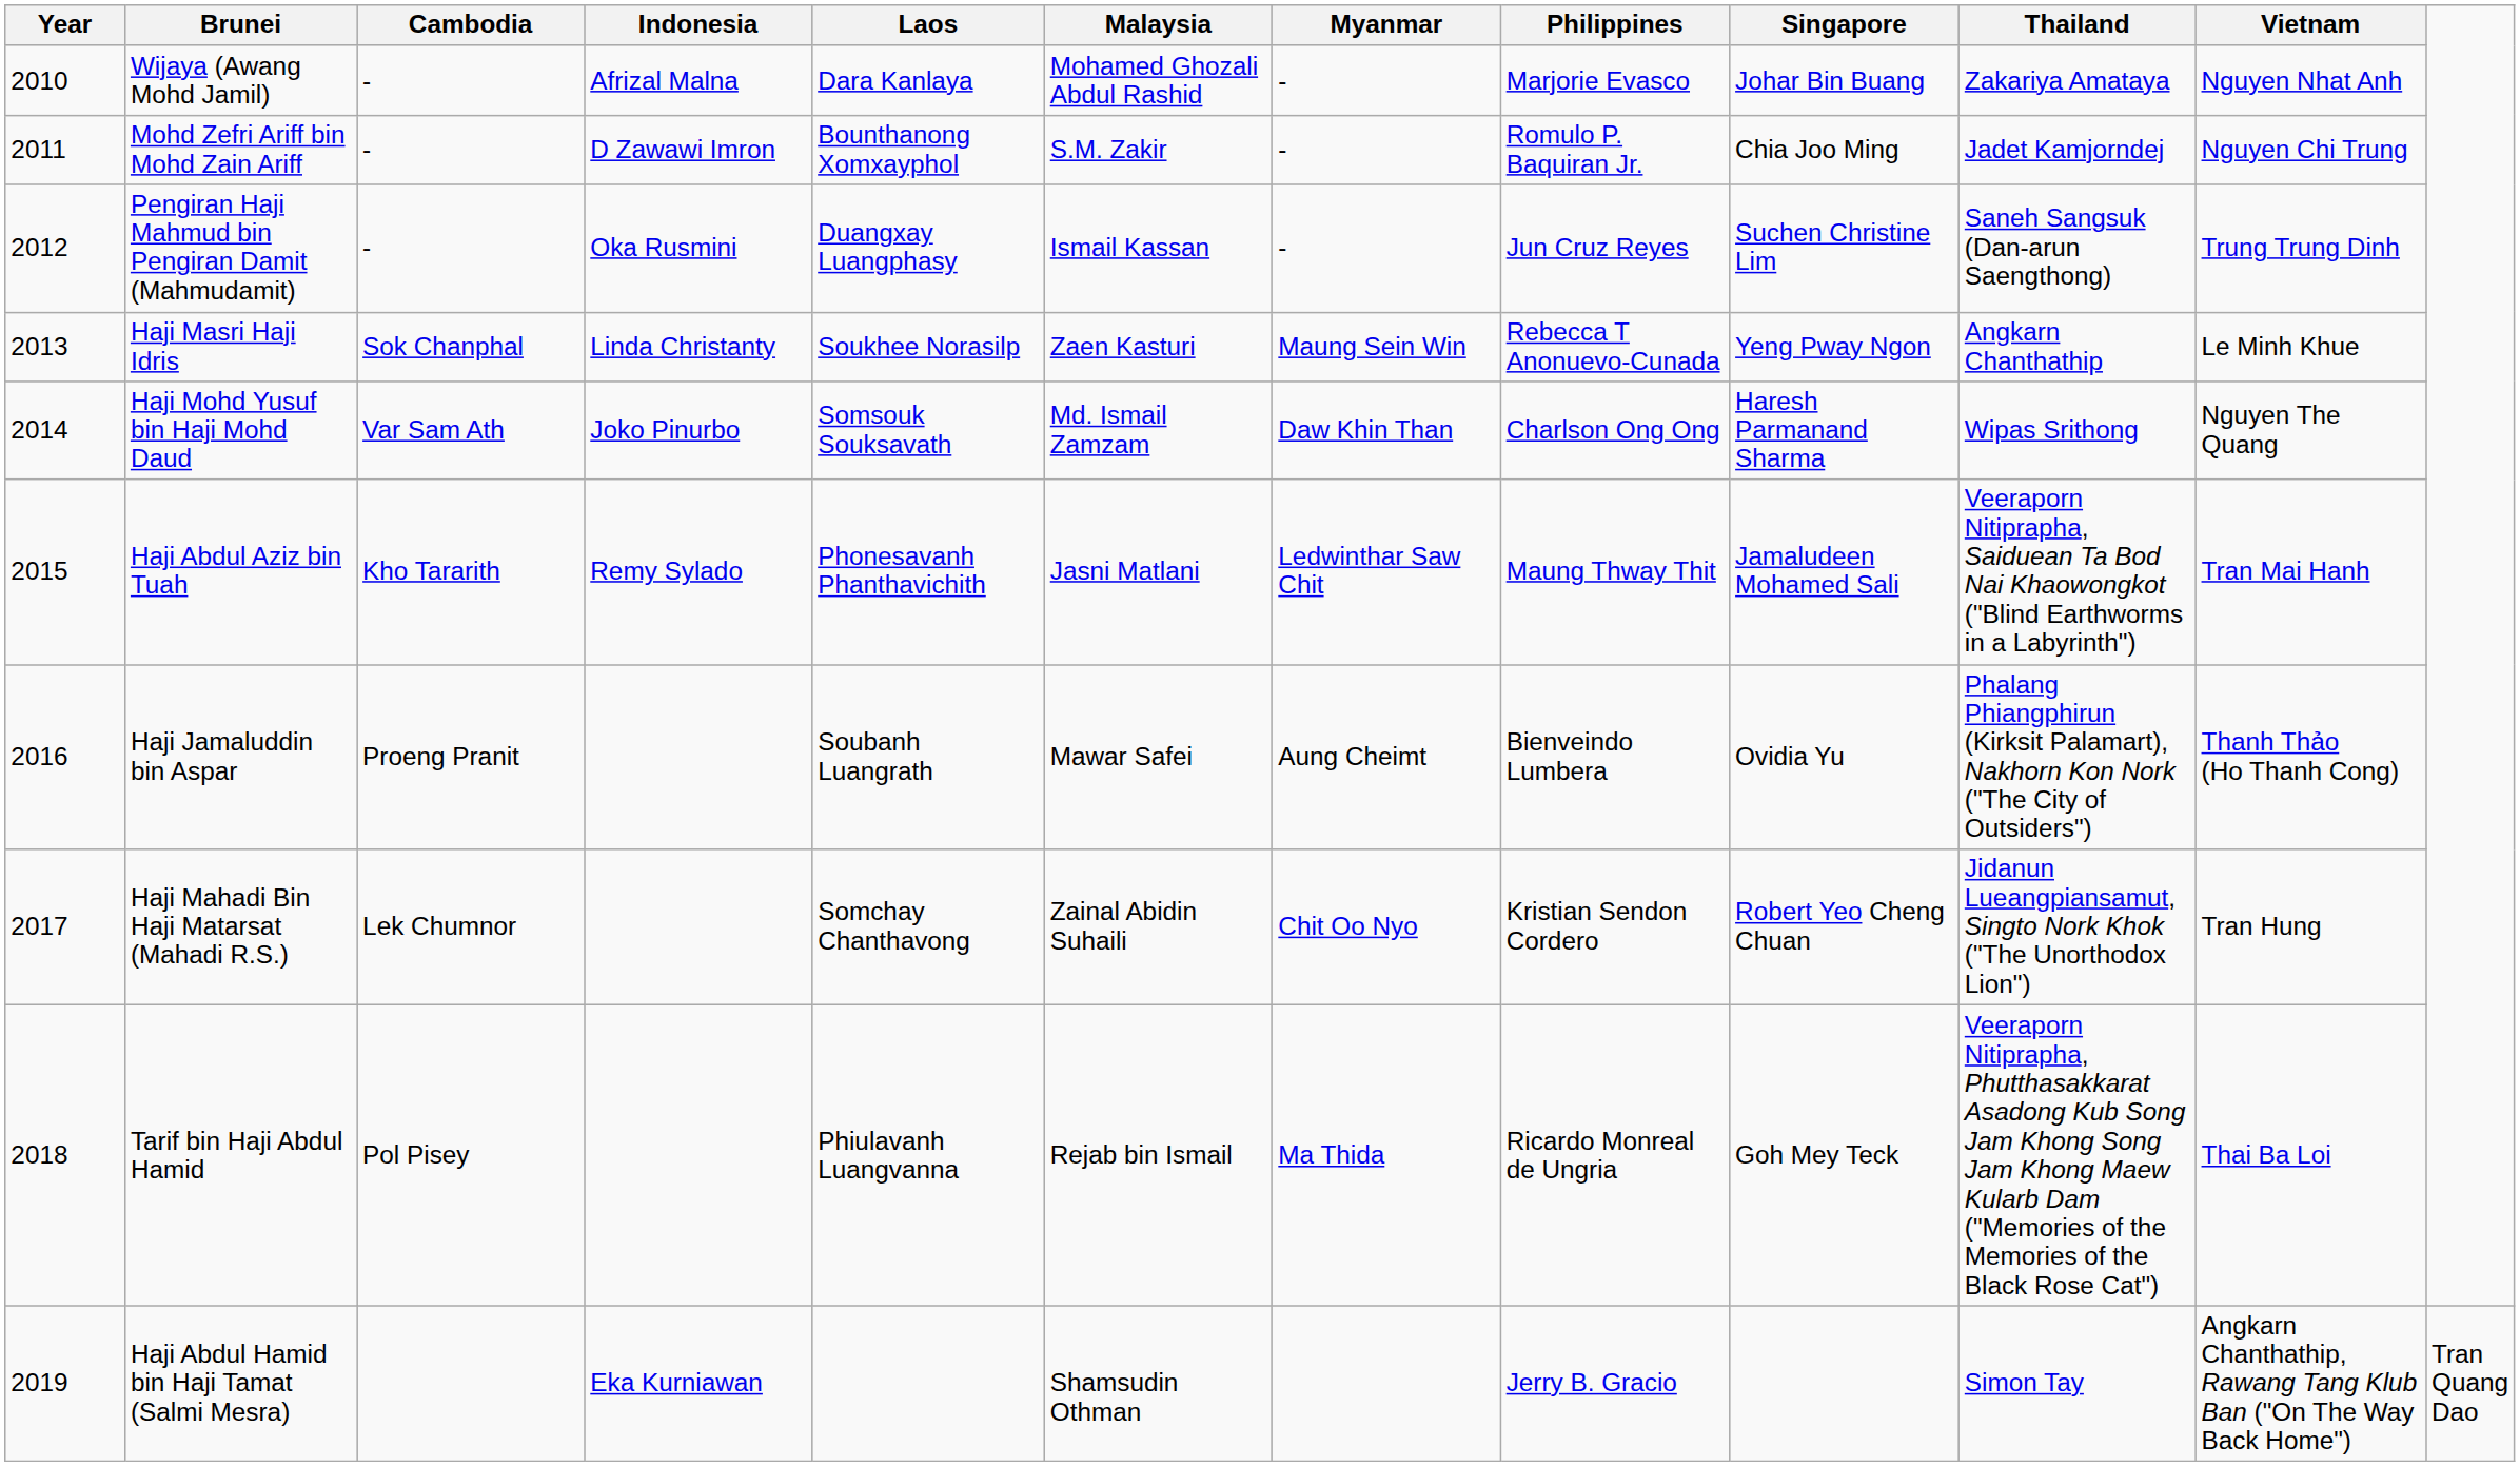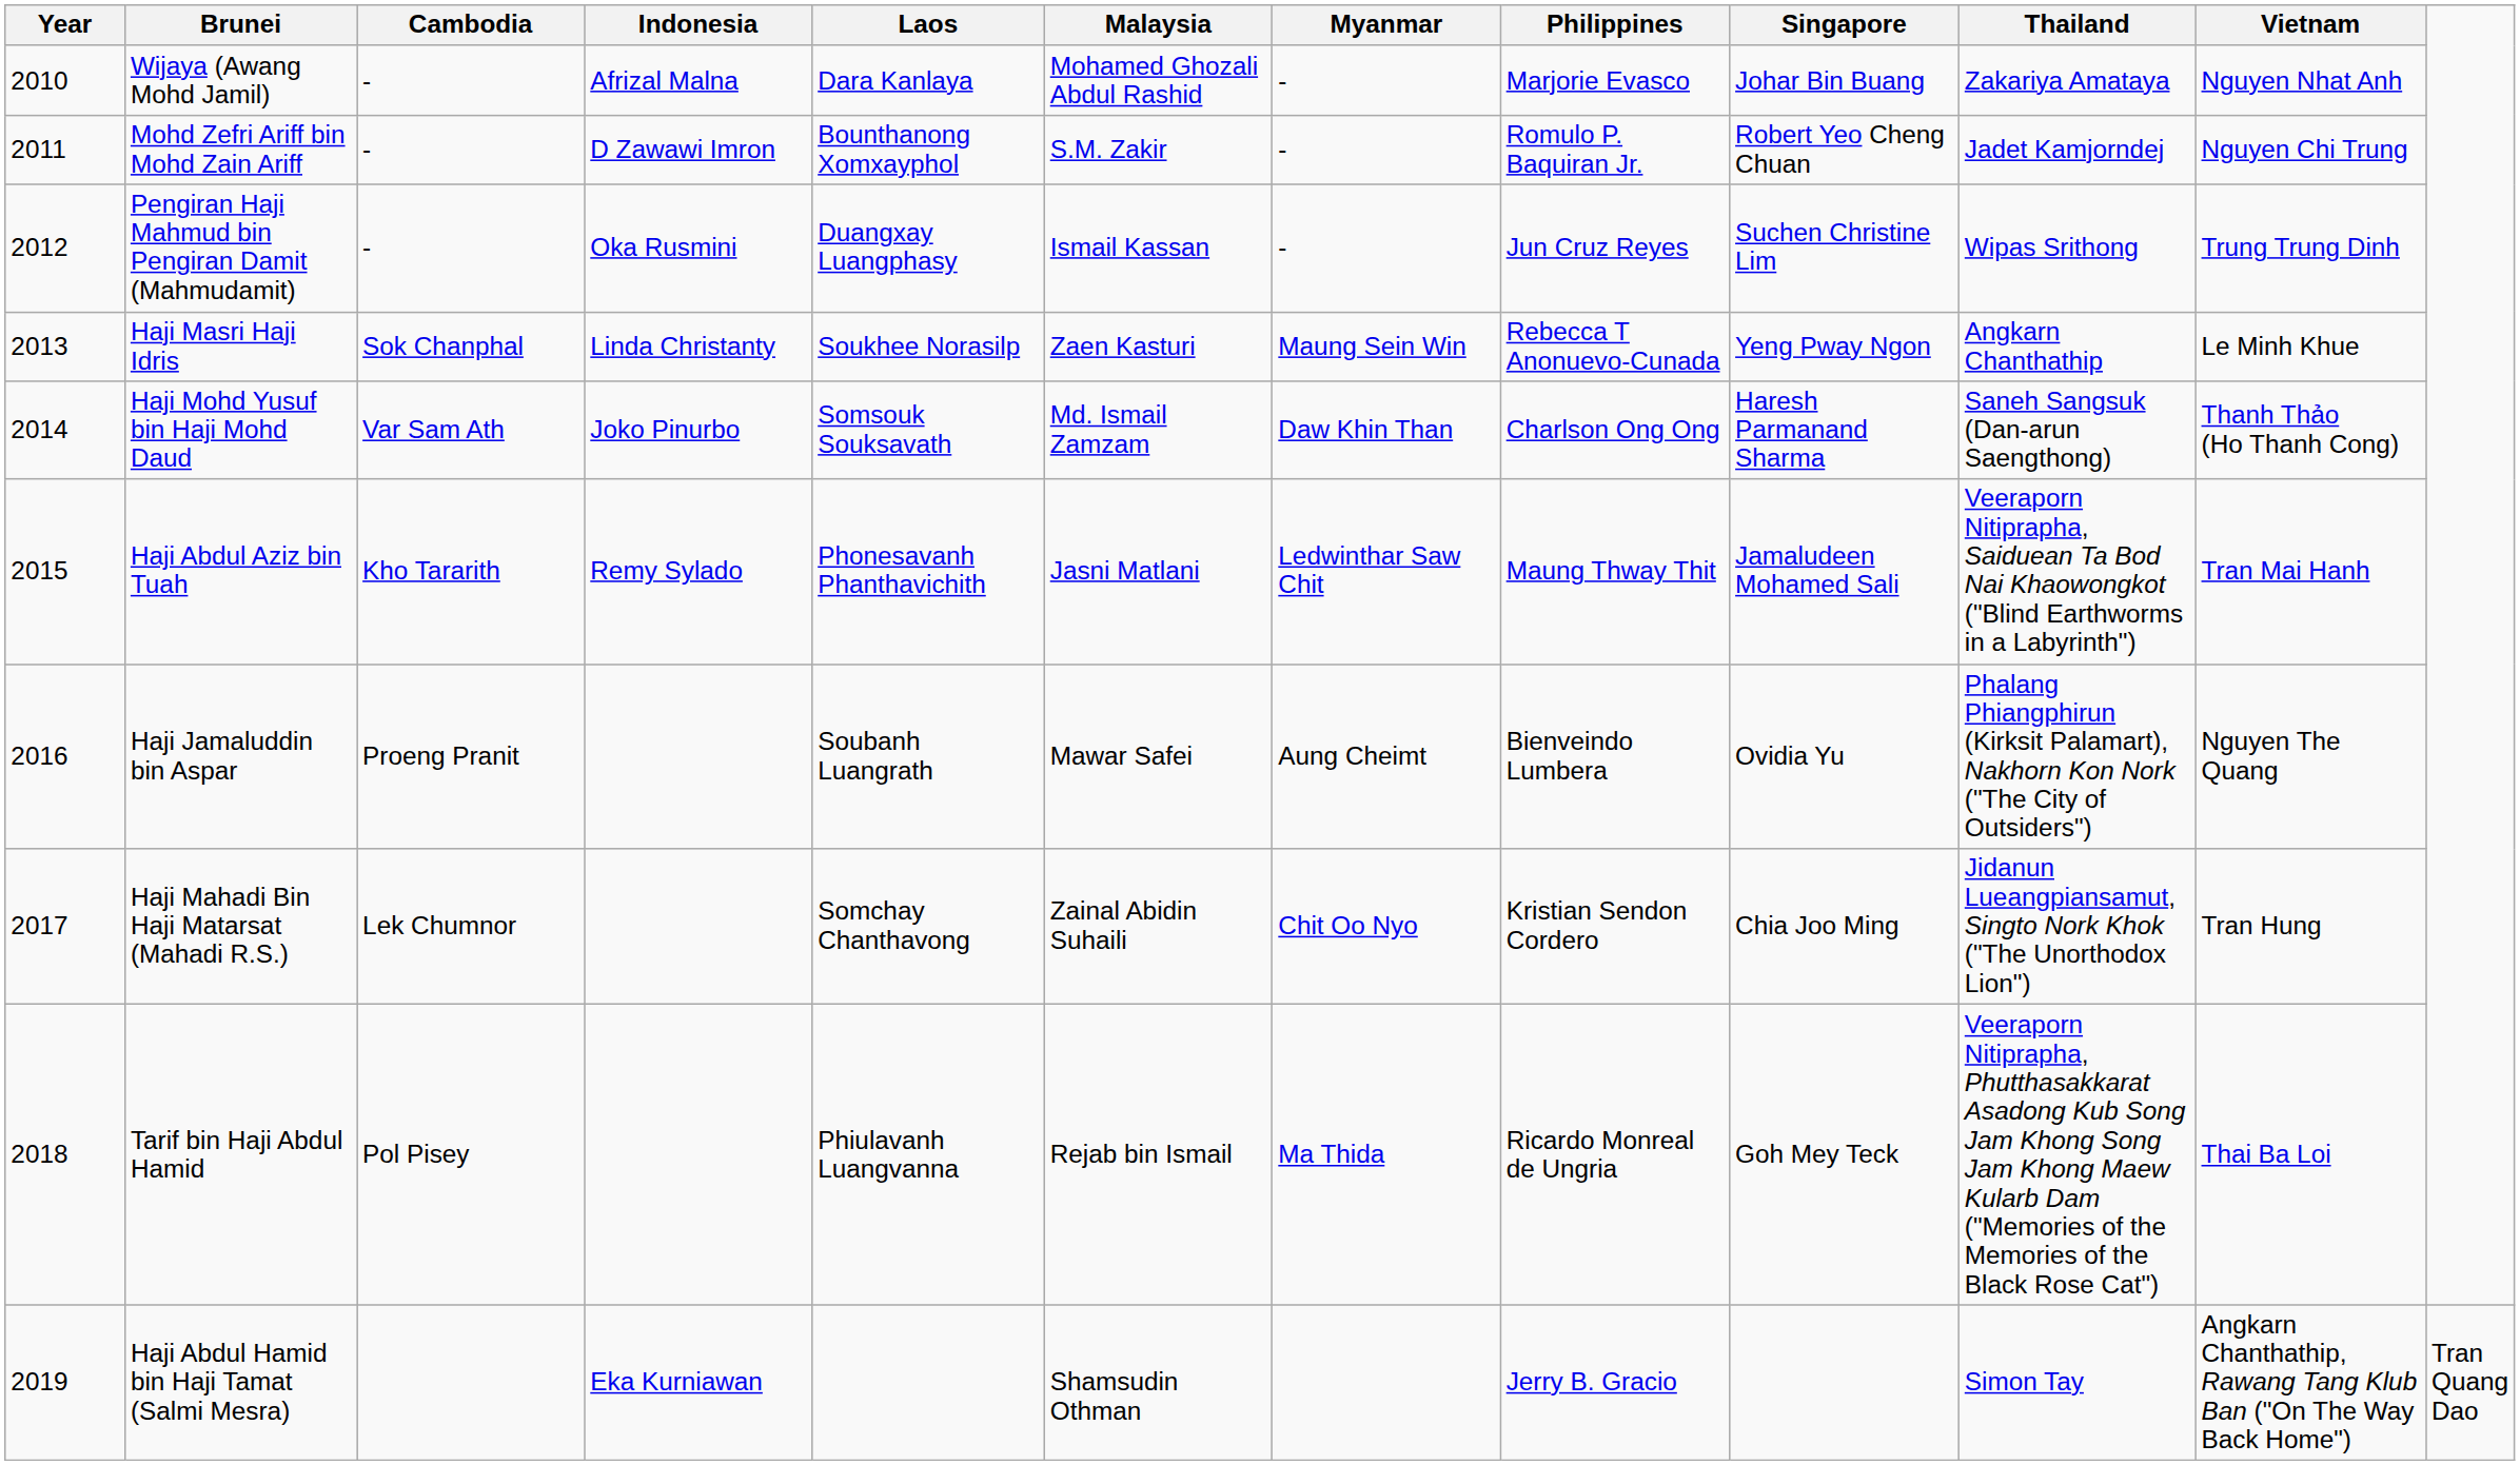Mohd Zefri Ariff bin Mohd Zain Ariff | Singapore: Chia Joo Ming -> Robert Yeo Cheng Chuan
Pengiran Haji Mahmud bin Pengiran Damit (Mahmudamit) | Thailand: Saneh Sangsuk (Dan-arun Saengthong) -> Wipas Srithong
Haji Mohd Yusuf bin Haji Mohd Daud | Thailand: Wipas Srithong -> Saneh Sangsuk (Dan-arun Saengthong)
Haji Mohd Yusuf bin Haji Mohd Daud | Vietnam: Nguyen The Quang -> Thanh Thảo (Ho Thanh Cong)
Haji Jamaluddin bin Aspar | Vietnam: Thanh Thảo (Ho Thanh Cong) -> Nguyen The Quang
Haji Mahadi Bin Haji Matarsat (Mahadi R.S.) | Singapore: Robert Yeo Cheng Chuan -> Chia Joo Ming
